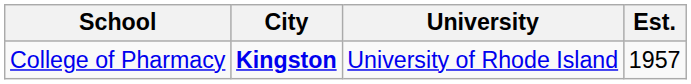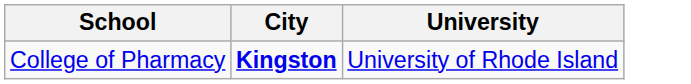- column: Est. | 1957
